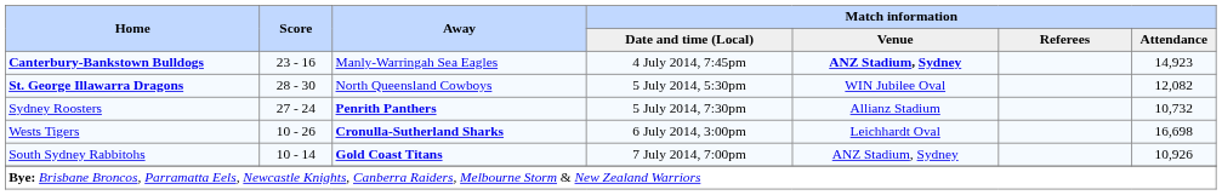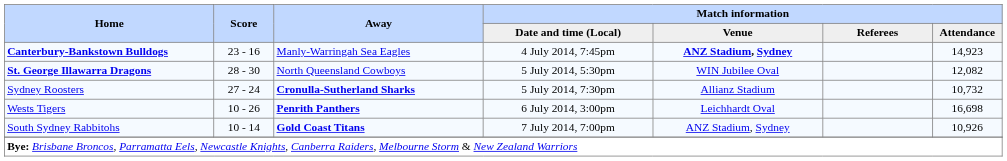Sydney Roosters | Away: Penrith Panthers -> Cronulla-Sutherland Sharks
Wests Tigers | Away: Cronulla-Sutherland Sharks -> Penrith Panthers
